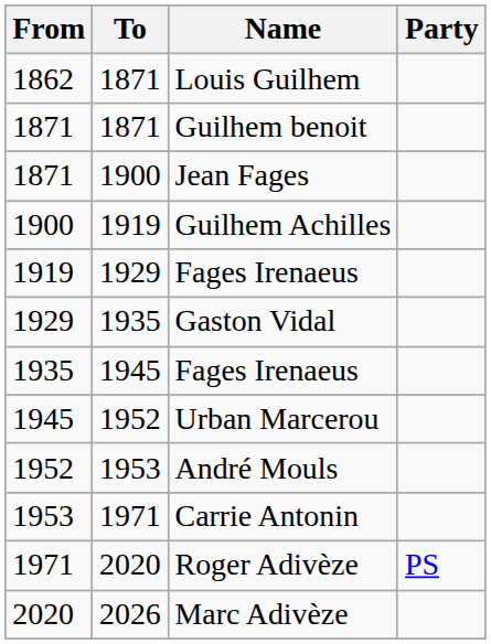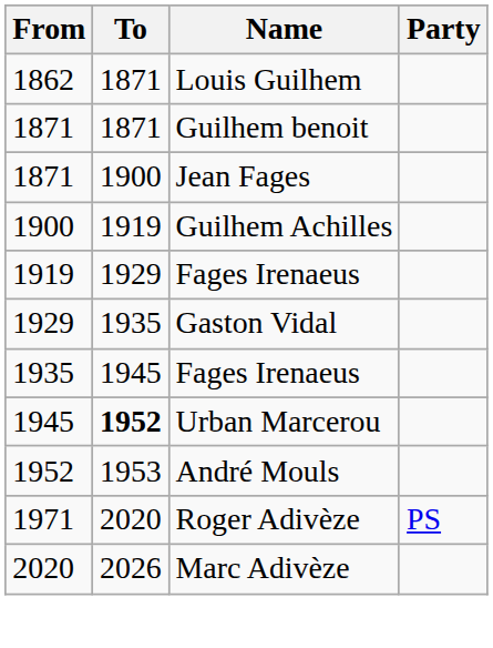Urban Marcerou | To: normal -> bold
- row: 1953 | 1971 | Carrie Antonin
